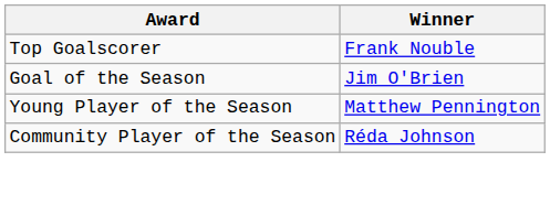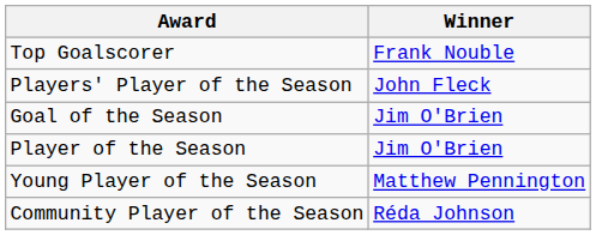+ row: Players' Player of the Season | John Fleck
+ row: Player of the Season | Jim O'Brien
